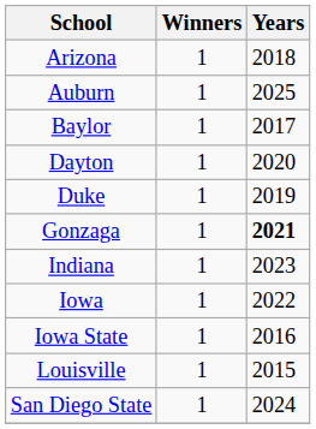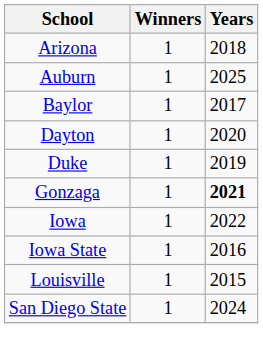- row: Indiana | 1 | 2023
